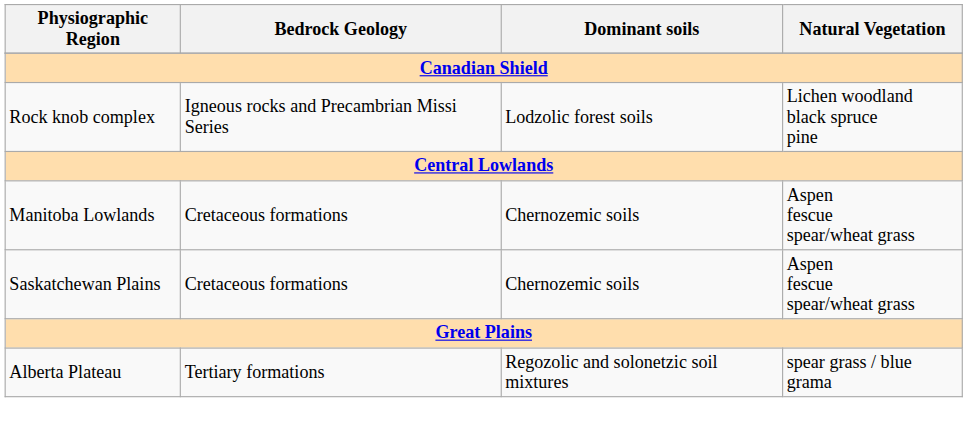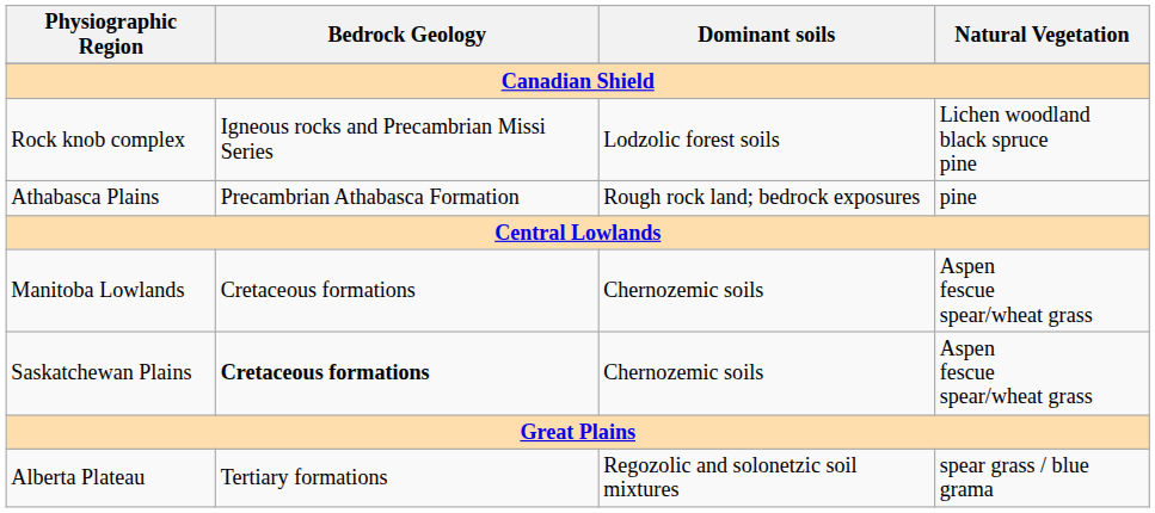+ row: Athabasca Plains | Precambrian Athabasca Formation | Rough rock land; bedrock exposures | pine
Saskatchewan Plains | Bedrock Geology: normal -> bold
